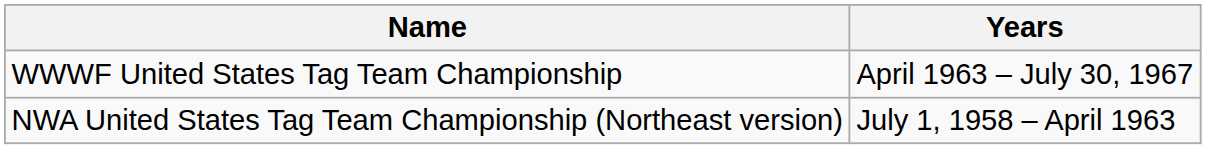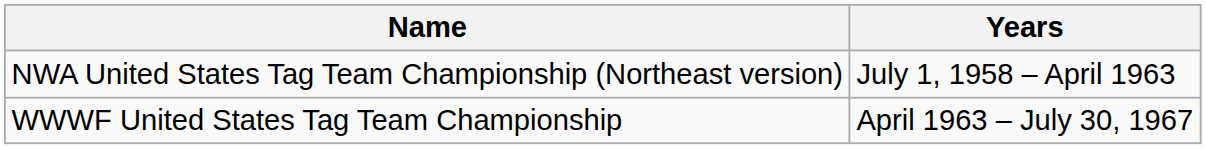rows swapped: NWA United States Tag Team Championship (Northeast version) <-> WWWF United States Tag Team Championship
